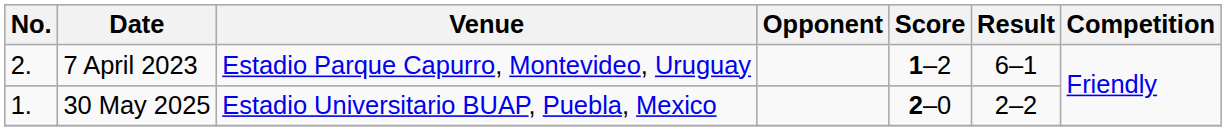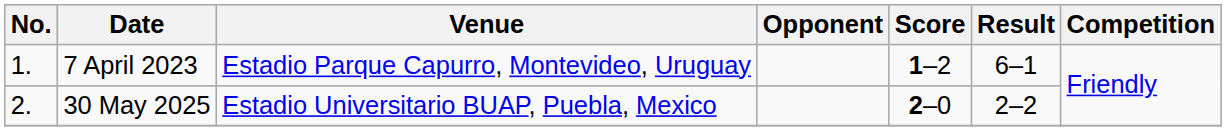7 April 2023 | No.: 2. -> 1.
30 May 2025 | No.: 1. -> 2.
